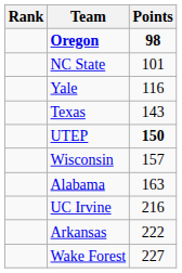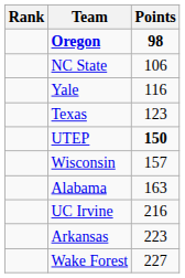NC State | Points: 101 -> 106
Texas | Points: 143 -> 123
Arkansas | Points: 222 -> 223
